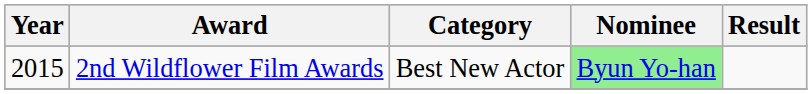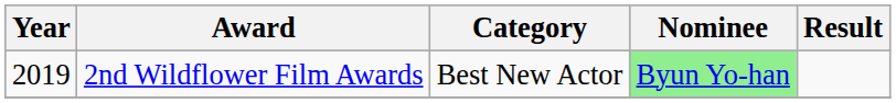2nd Wildflower Film Awards | Year: 2015 -> 2019
